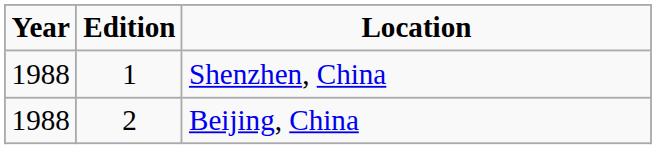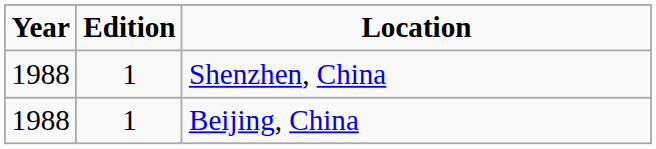Beijing, China | Edition: 2 -> 1
